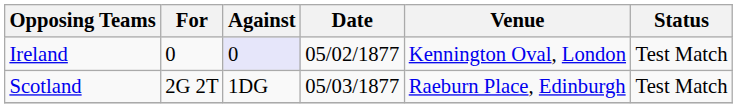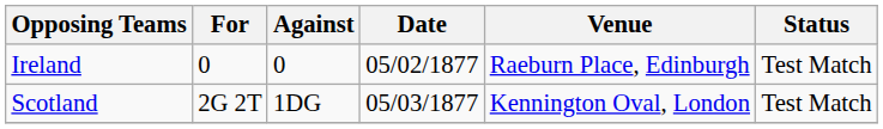Ireland | Against: lavender background -> no background
Ireland | Venue: Kennington Oval, London -> Raeburn Place, Edinburgh
Scotland | Venue: Raeburn Place, Edinburgh -> Kennington Oval, London
